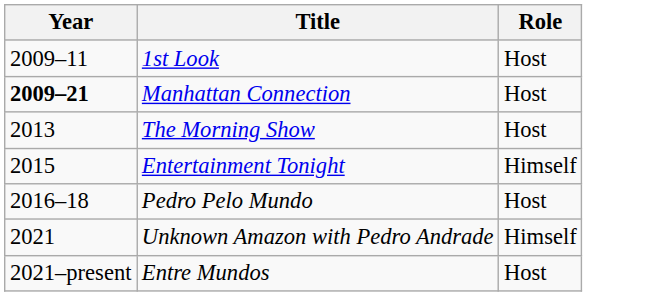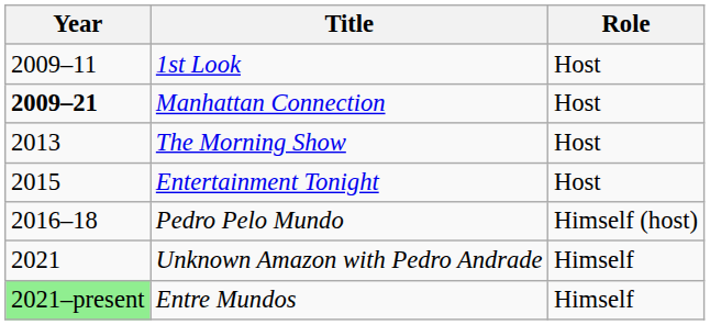Entertainment Tonight | Role: Himself -> Host
Pedro Pelo Mundo | Role: Host -> Himself (host)
Entre Mundos | Year: no background -> lightgreen background
Entre Mundos | Role: Host -> Himself
